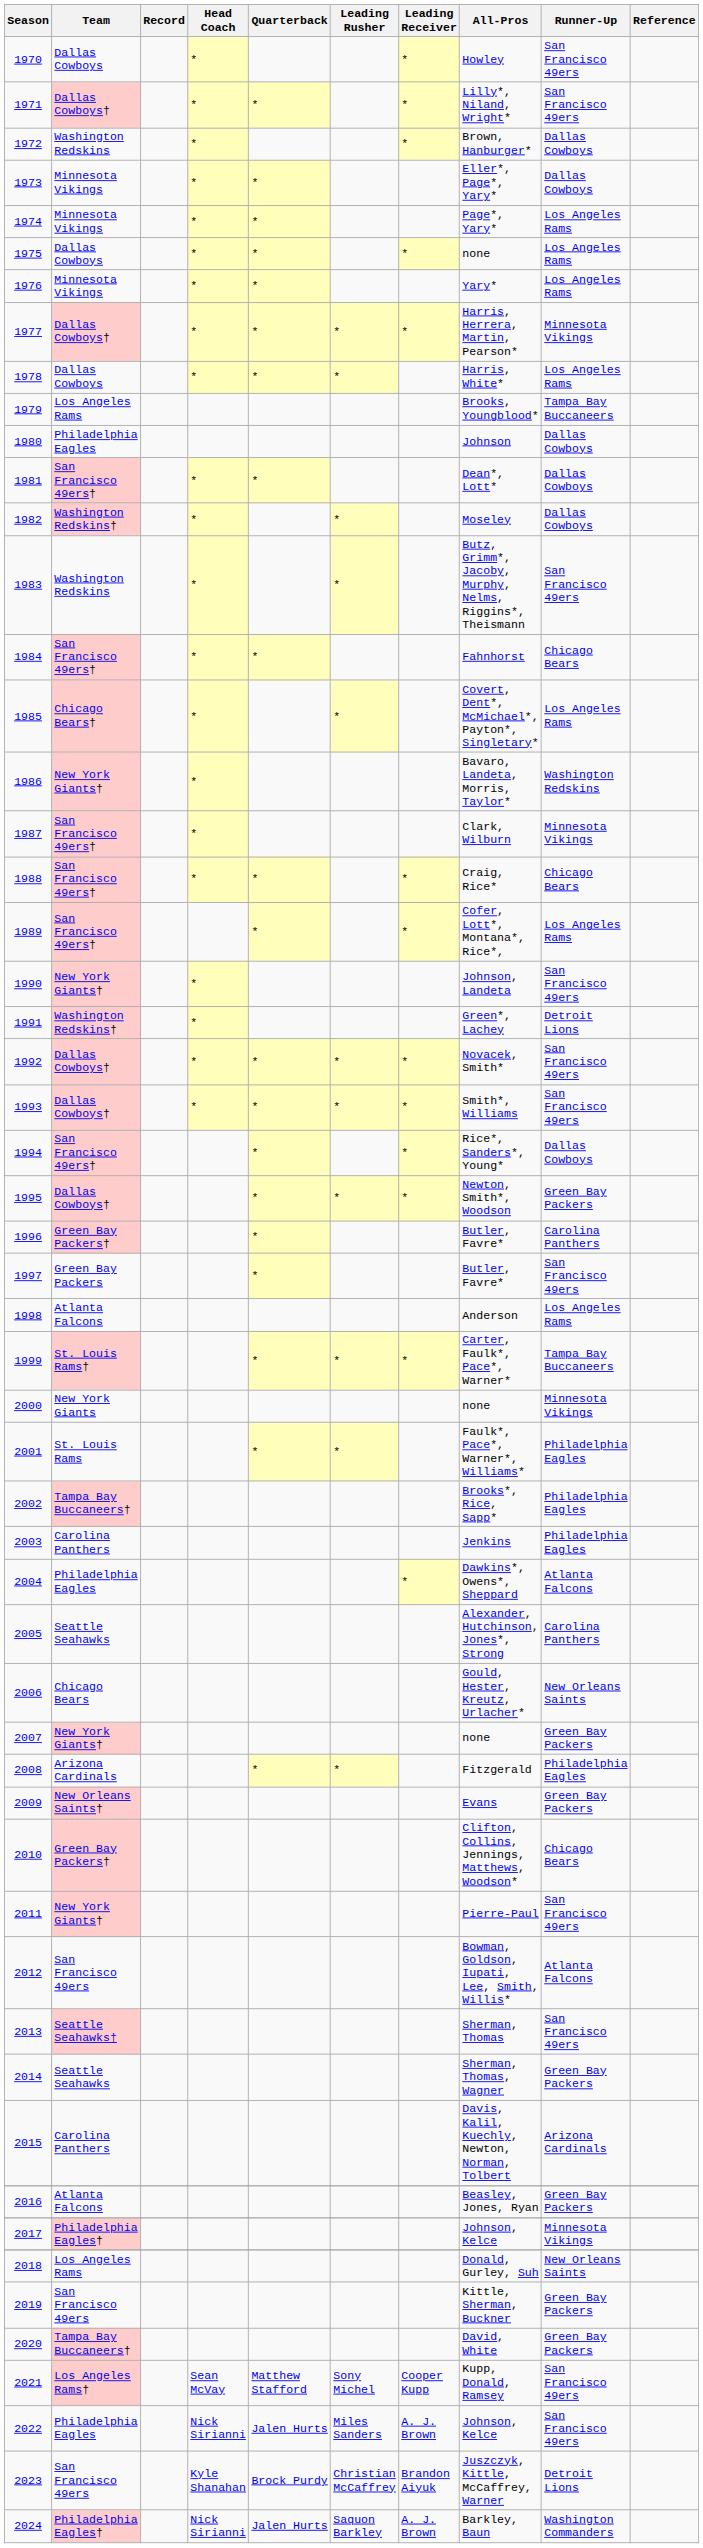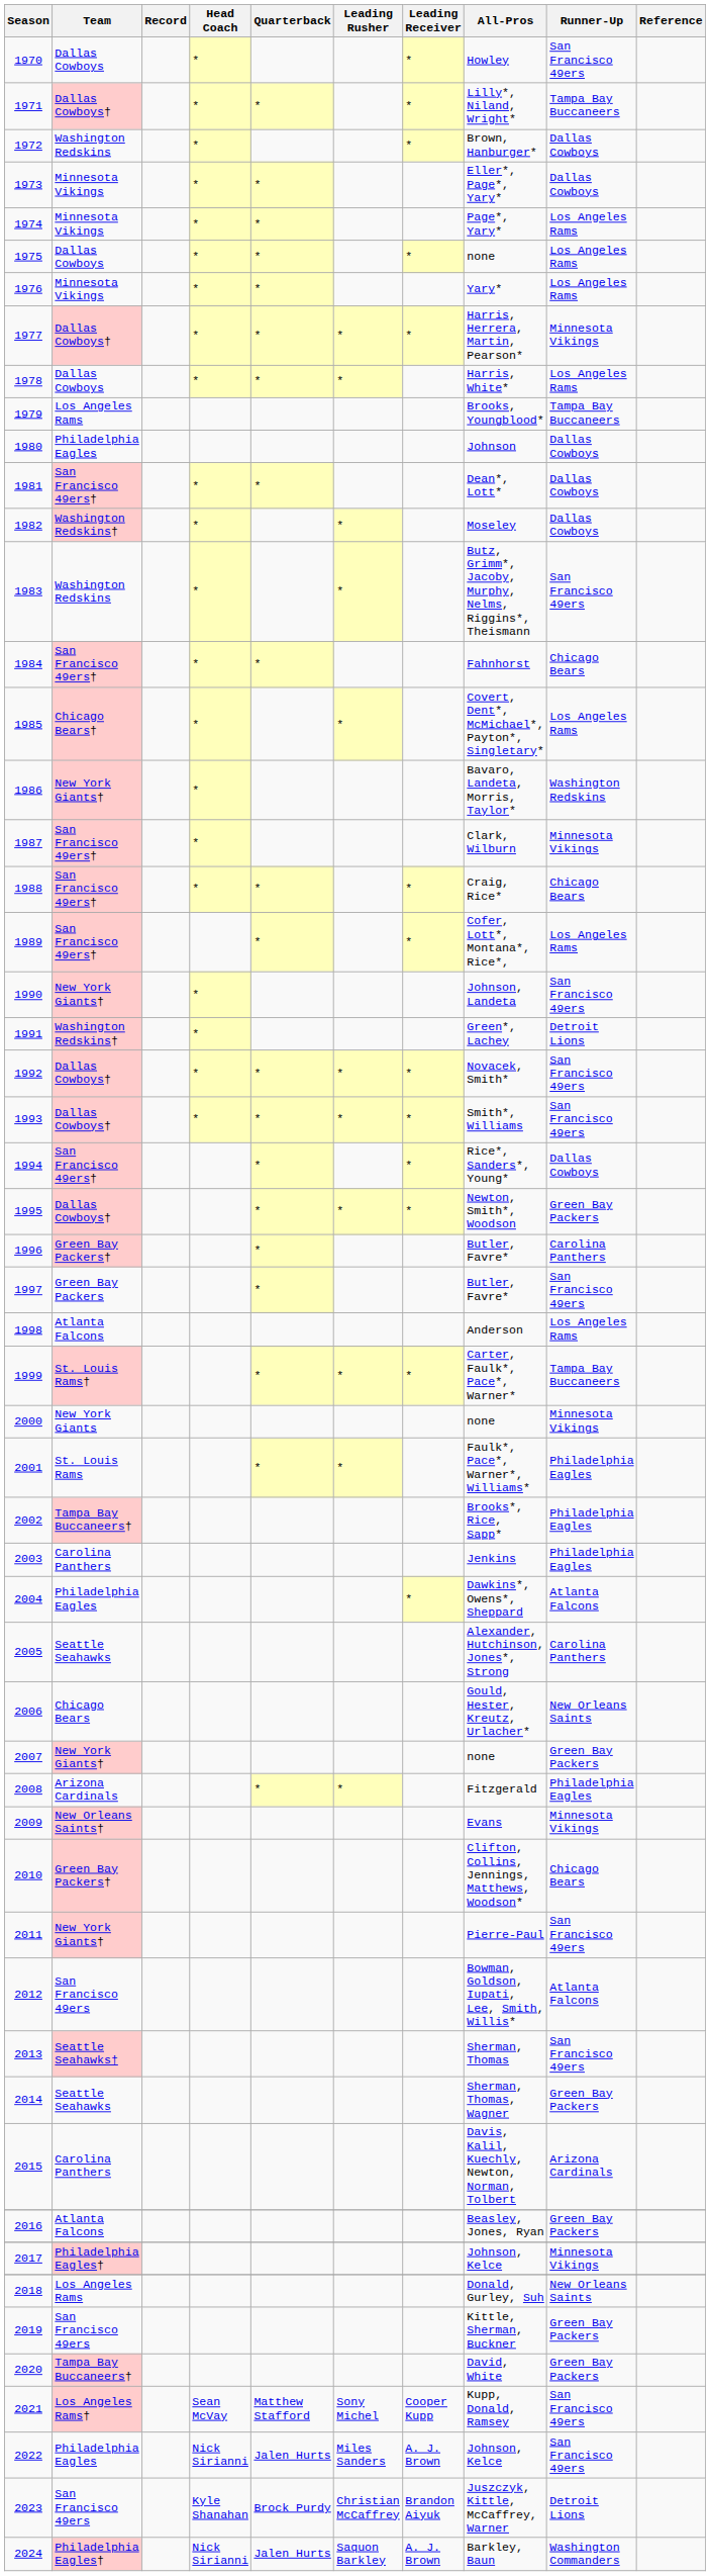1971 | Runner-Up: San Francisco 49ers -> Tampa Bay Buccaneers
2009 | Runner-Up: Green Bay Packers -> Minnesota Vikings
